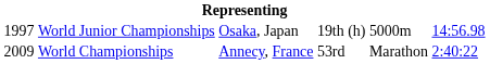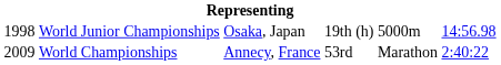World Junior Championships | column 1: 1997 -> 1998
